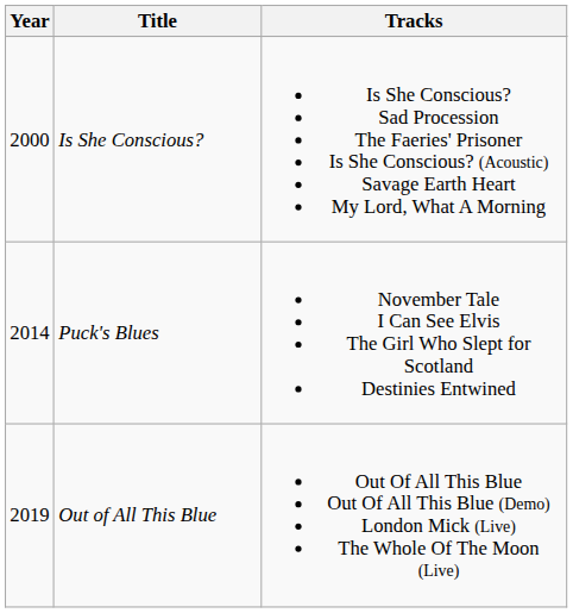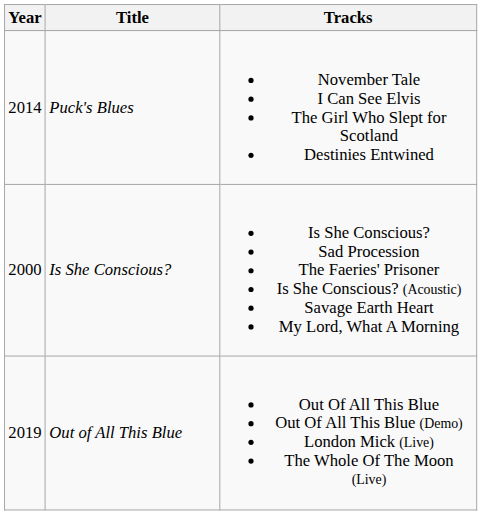rows swapped: Is She Conscious? <-> Puck's Blues
